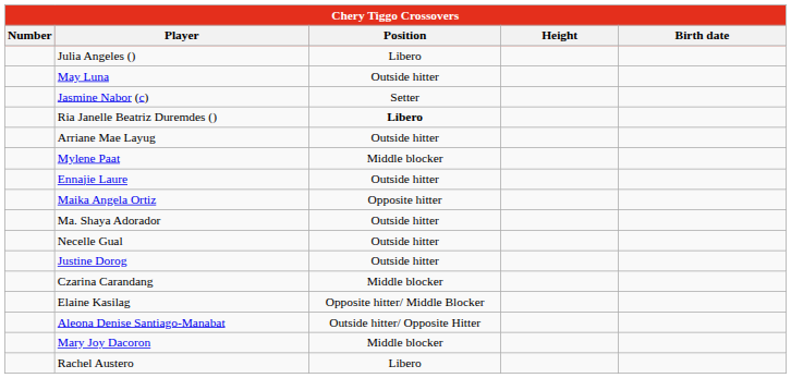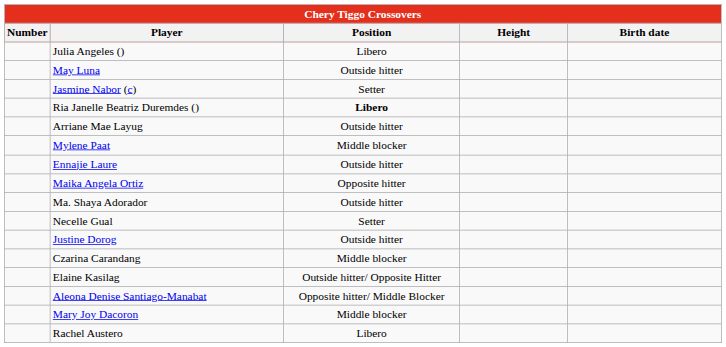Necelle Gual | Position: Outside hitter -> Setter
Elaine Kasilag | Position: Opposite hitter/ Middle Blocker -> Outside hitter/ Opposite Hitter
Aleona Denise Santiago-Manabat | Position: Outside hitter/ Opposite Hitter -> Opposite hitter/ Middle Blocker
